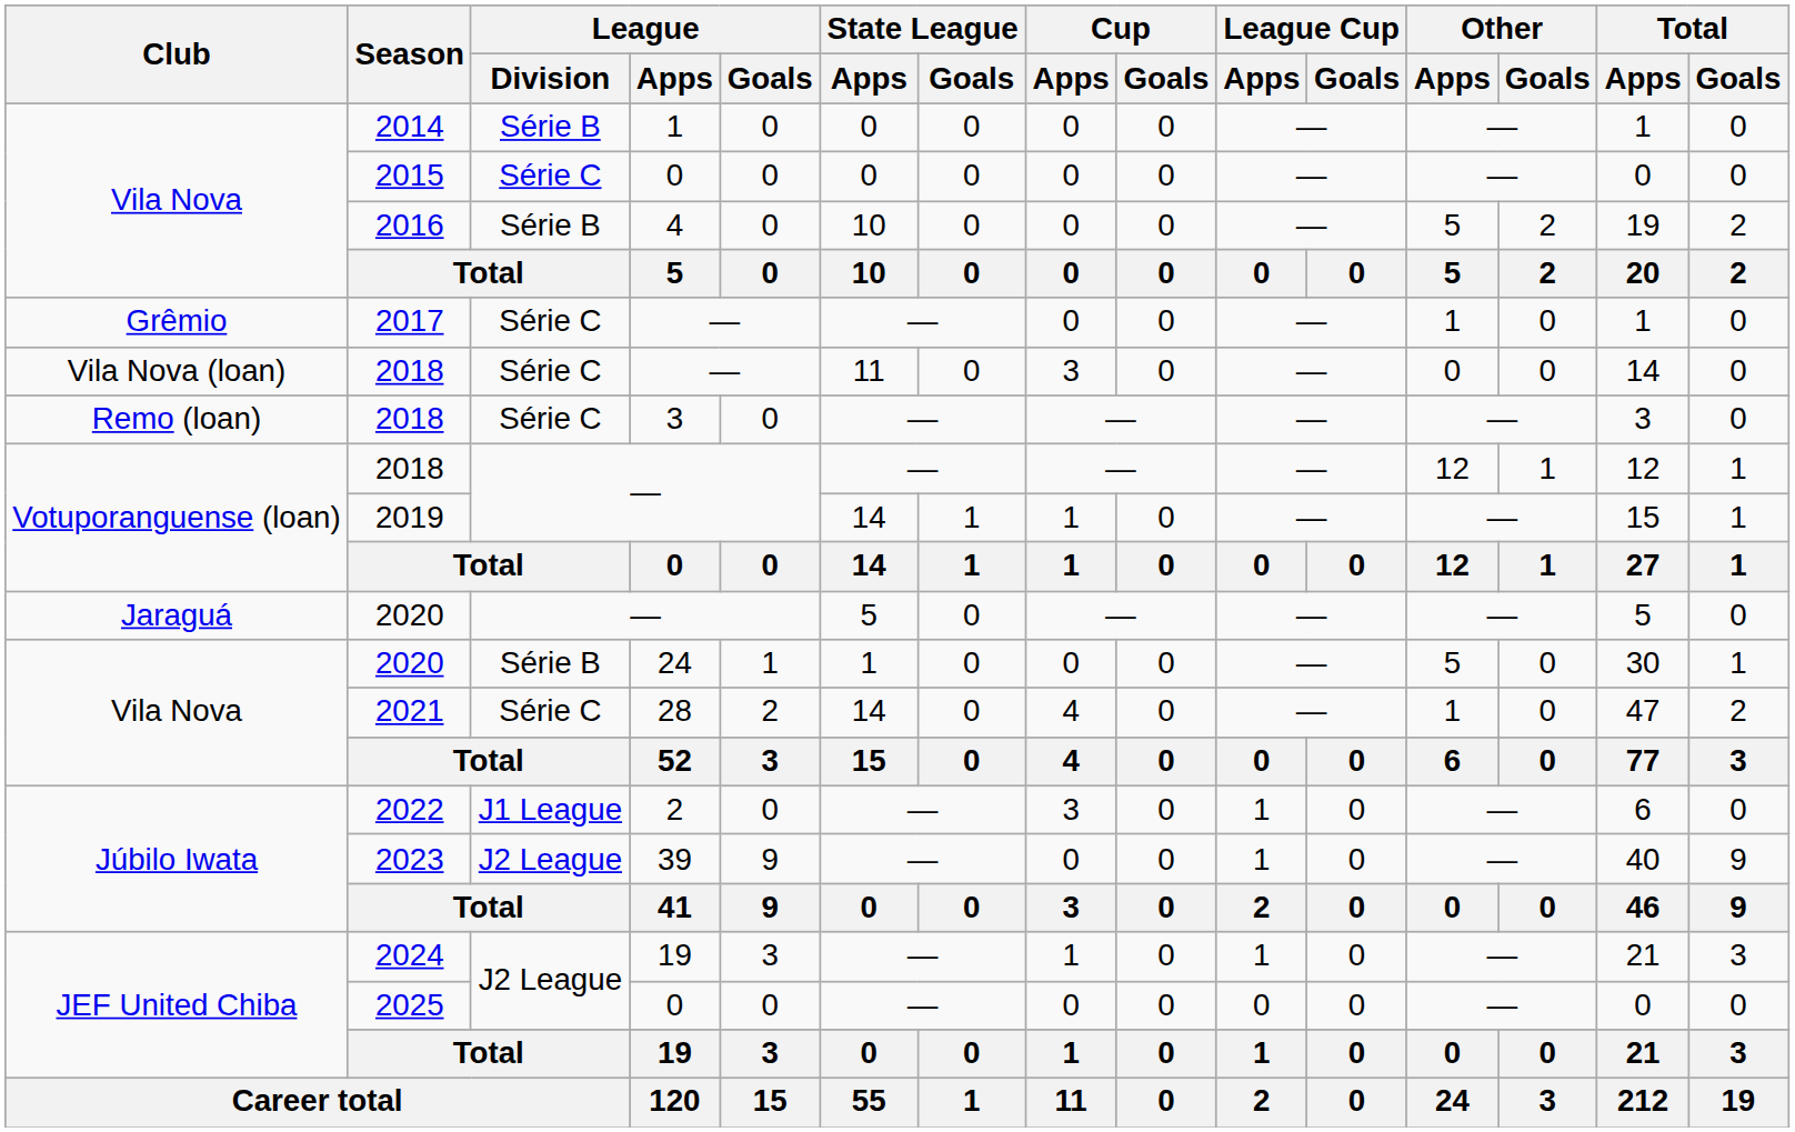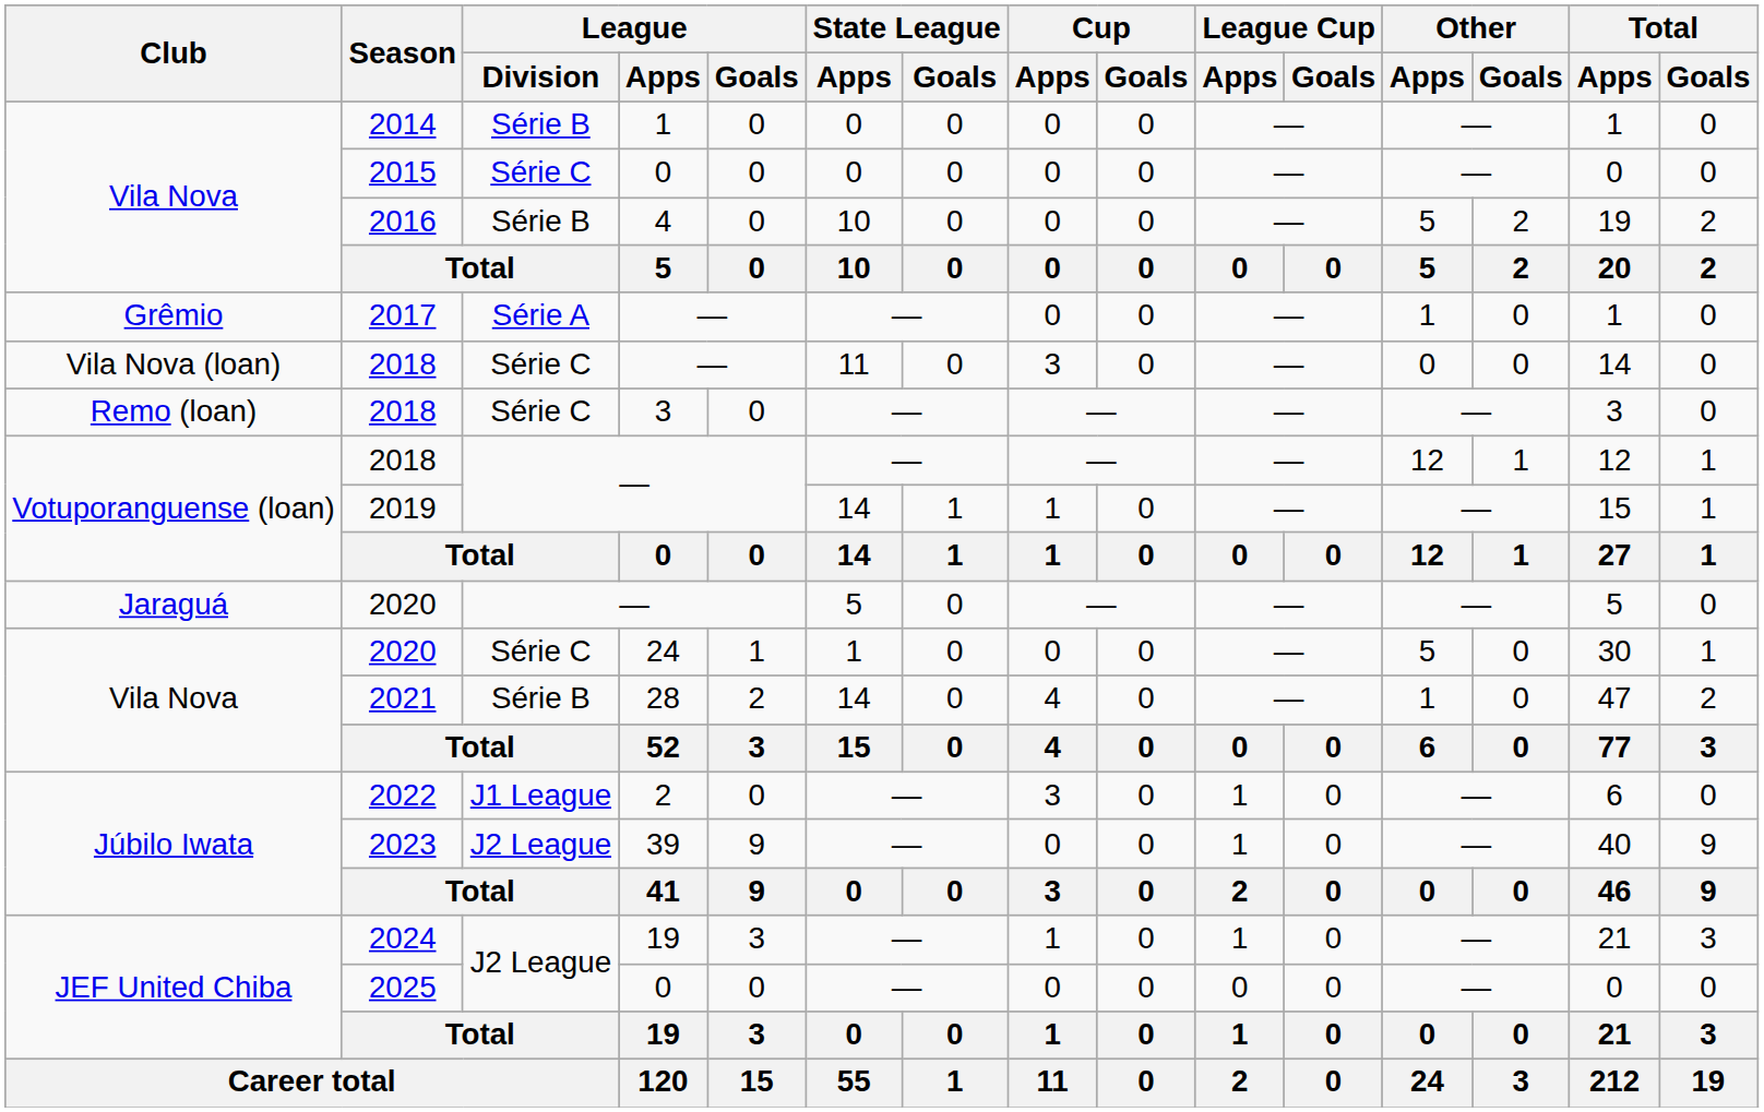2017 | League / Division: Série C -> Série A
Vila Nova / 2020 | League / Division: Série B -> Série C
2021 | League / Division: Série C -> Série B
